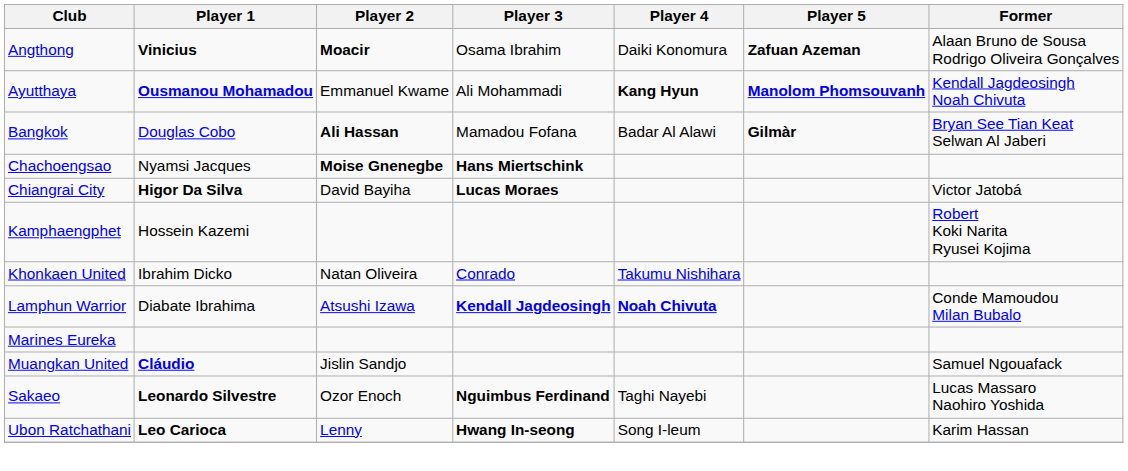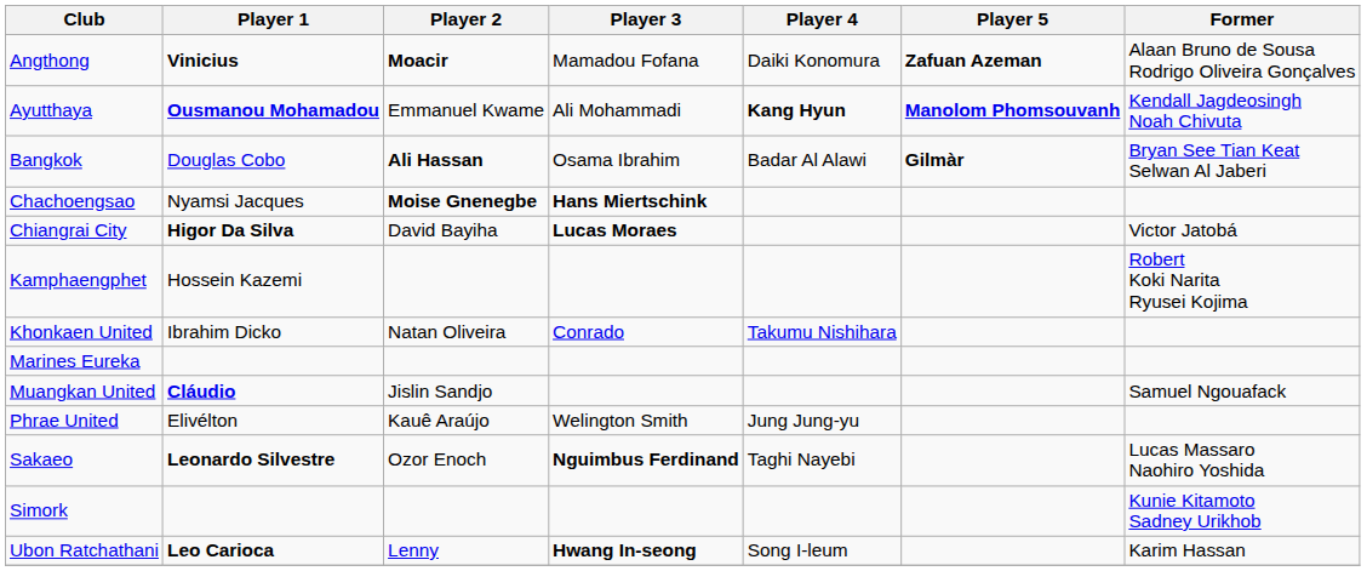Angthong | Player 3: Osama Ibrahim -> Mamadou Fofana
Bangkok | Player 3: Mamadou Fofana -> Osama Ibrahim
- row: Lamphun Warrior | Diabate Ibrahima | Atsushi Izawa | Kendall Jagdeosingh | Noah Chivuta | Conde Mamoudou Milan Bubalo
+ row: Phrae United | Elivélton | Kauê Araújo | Welington Smith | Jung Jung-yu
+ row: Simork | Kunie Kitamoto Sadney Urikhob
